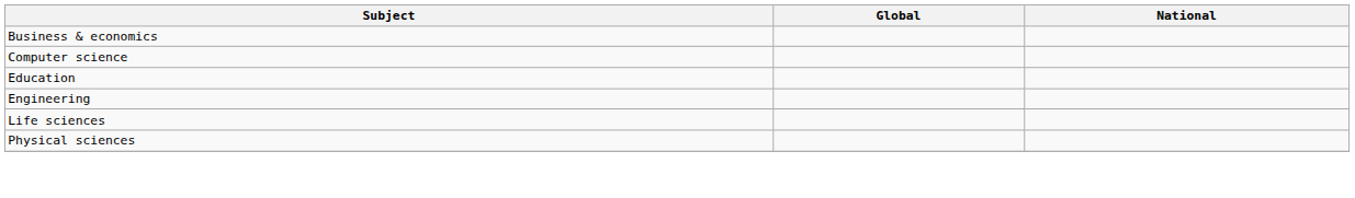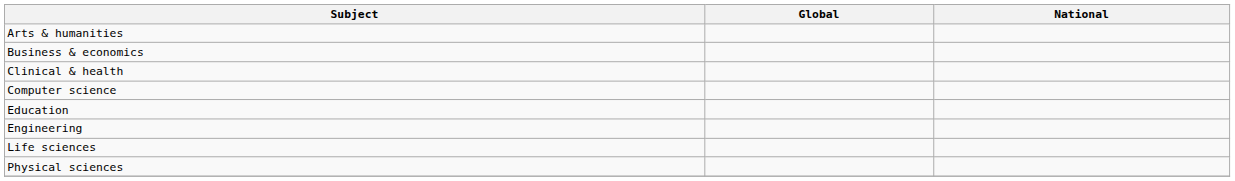+ row: Arts & humanities
+ row: Clinical & health
